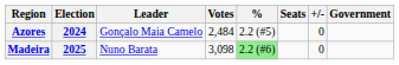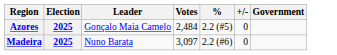- column: Seats
Azores | Election: 2024 -> 2025
Madeira | Votes: 3,098 -> 3,097
Madeira | %: lightgreen background -> no background
